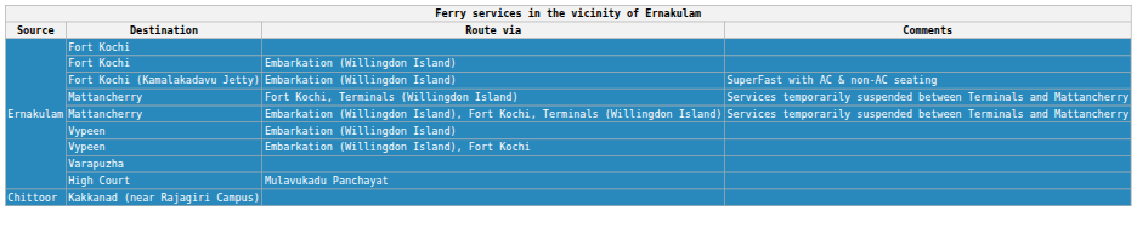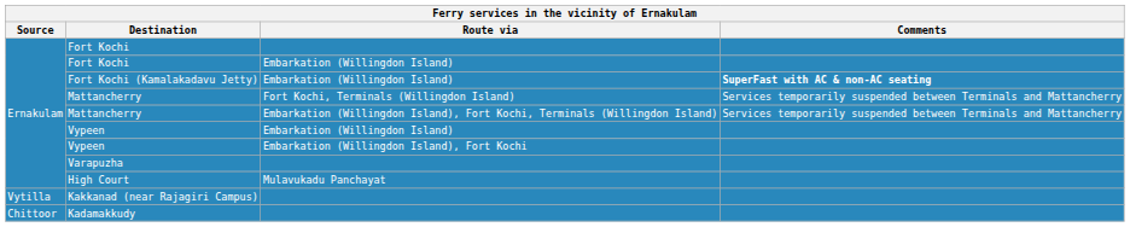Fort Kochi (Kamalakadavu Jetty) | Comments: normal -> bold
Kakkanad (near Rajagiri Campus) | Source: Chittoor -> Vytilla
+ row: Chittoor | Kadamakkudy
